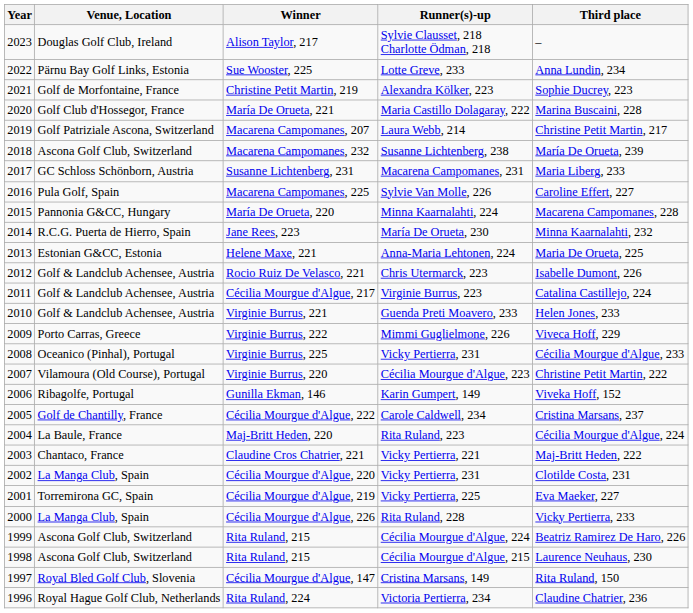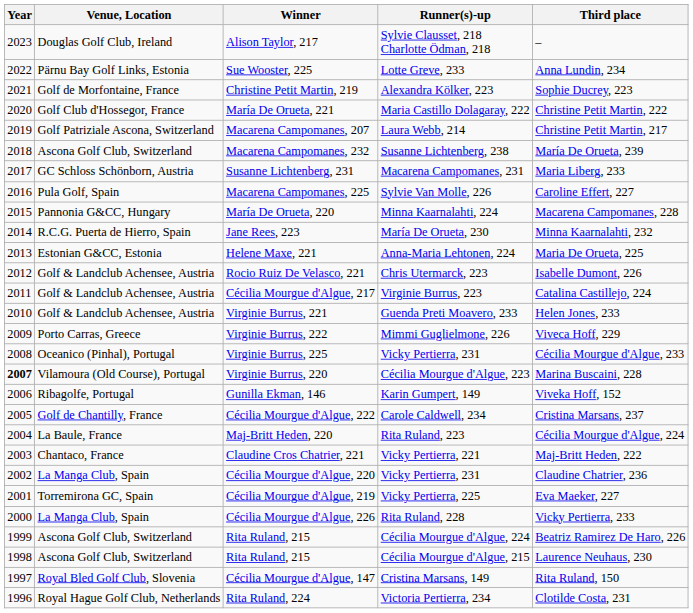María De Orueta, 221 | Third place: Marina Buscaini, 228 -> Christine Petit Martin, 222
Virginie Burrus, 220 | Year: normal -> bold
Virginie Burrus, 220 | Third place: Christine Petit Martin, 222 -> Marina Buscaini, 228
Cécilia Mourgue d'Algue, 220 | Third place: Clotilde Costa, 231 -> Claudine Chatrier, 236
Rita Ruland, 224 | Third place: Claudine Chatrier, 236 -> Clotilde Costa, 231
